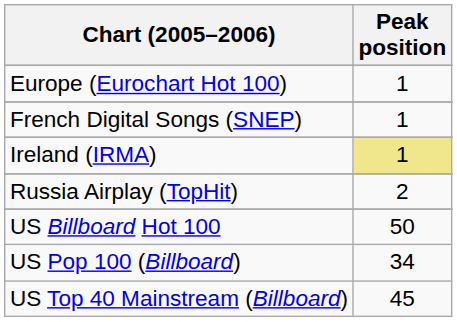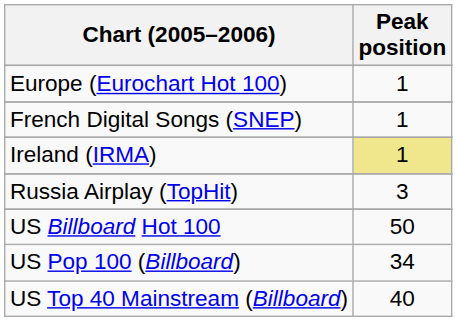Russia Airplay (TopHit) | Peak position: 2 -> 3
US Top 40 Mainstream (Billboard) | Peak position: 45 -> 40
